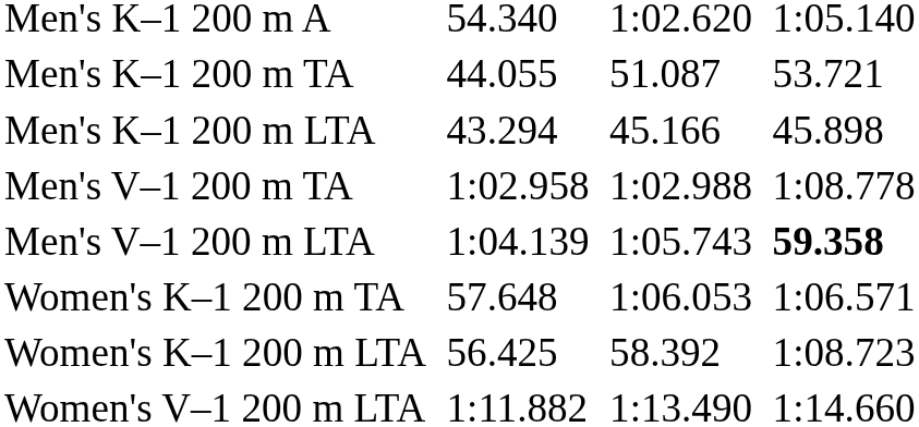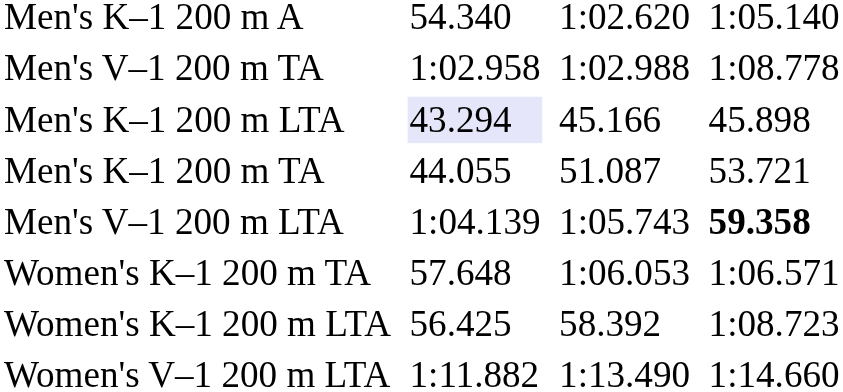rows swapped: Men's K–1 200 m TA <-> Men's V–1 200 m TA
Men's K–1 200 m LTA | column 3: no background -> lavender background
